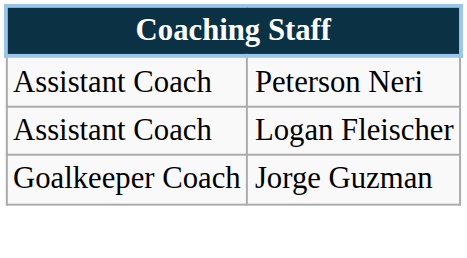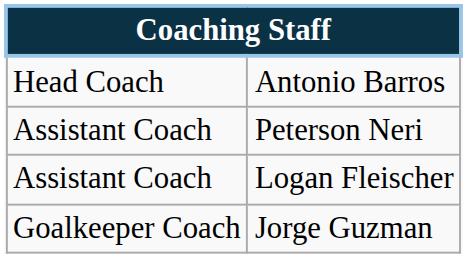+ row: Head Coach | Antonio Barros
